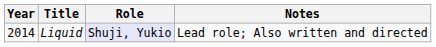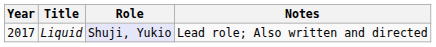Liquid | Year: 2014 -> 2017
